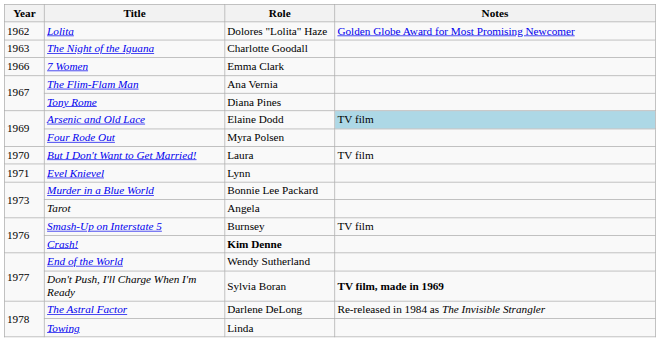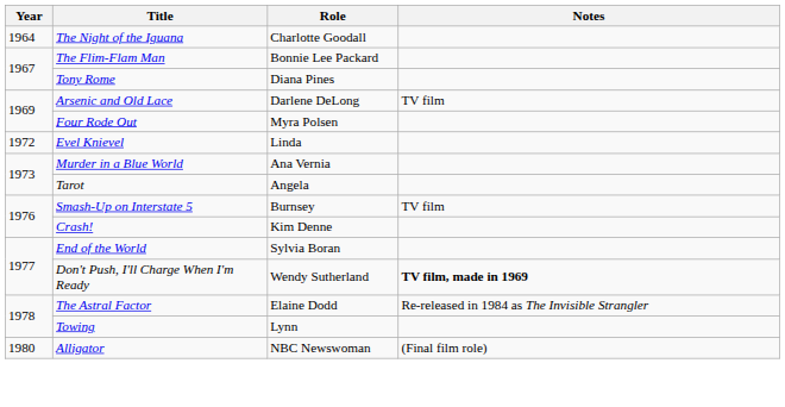- row: 1962 | Lolita | Dolores "Lolita" Haze | Golden Globe Award for Most Promising Newcomer
The Night of the Iguana | Year: 1963 -> 1964
- row: 1966 | 7 Women | Emma Clark
The Flim-Flam Man | Role: Ana Vernia -> Bonnie Lee Packard
Arsenic and Old Lace | Role: Elaine Dodd -> Darlene DeLong
Arsenic and Old Lace | Notes: lightblue background -> no background
- row: 1970 | But I Don't Want to Get Married! | Laura | TV film
Evel Knievel | Year: 1971 -> 1972
Evel Knievel | Role: Lynn -> Linda
Murder in a Blue World | Role: Bonnie Lee Packard -> Ana Vernia
Crash! | Role: bold -> normal
End of the World | Role: Wendy Sutherland -> Sylvia Boran
Don't Push, I'll Charge When I'm Ready | Role: Sylvia Boran -> Wendy Sutherland
The Astral Factor | Role: Darlene DeLong -> Elaine Dodd
Towing | Role: Linda -> Lynn
+ row: 1980 | Alligator | NBC Newswoman | (Final film role)
